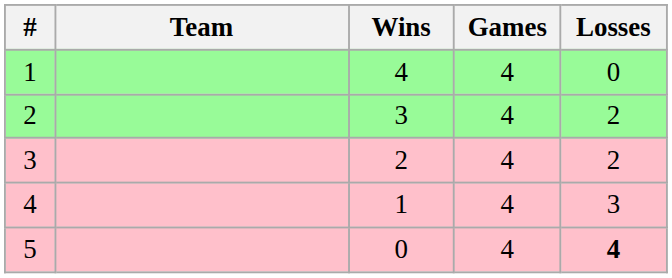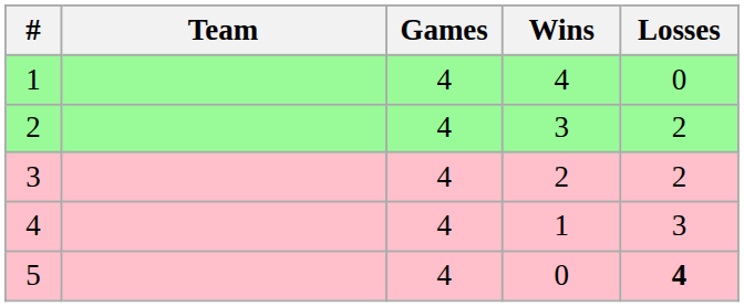columns swapped: Games <-> Wins
